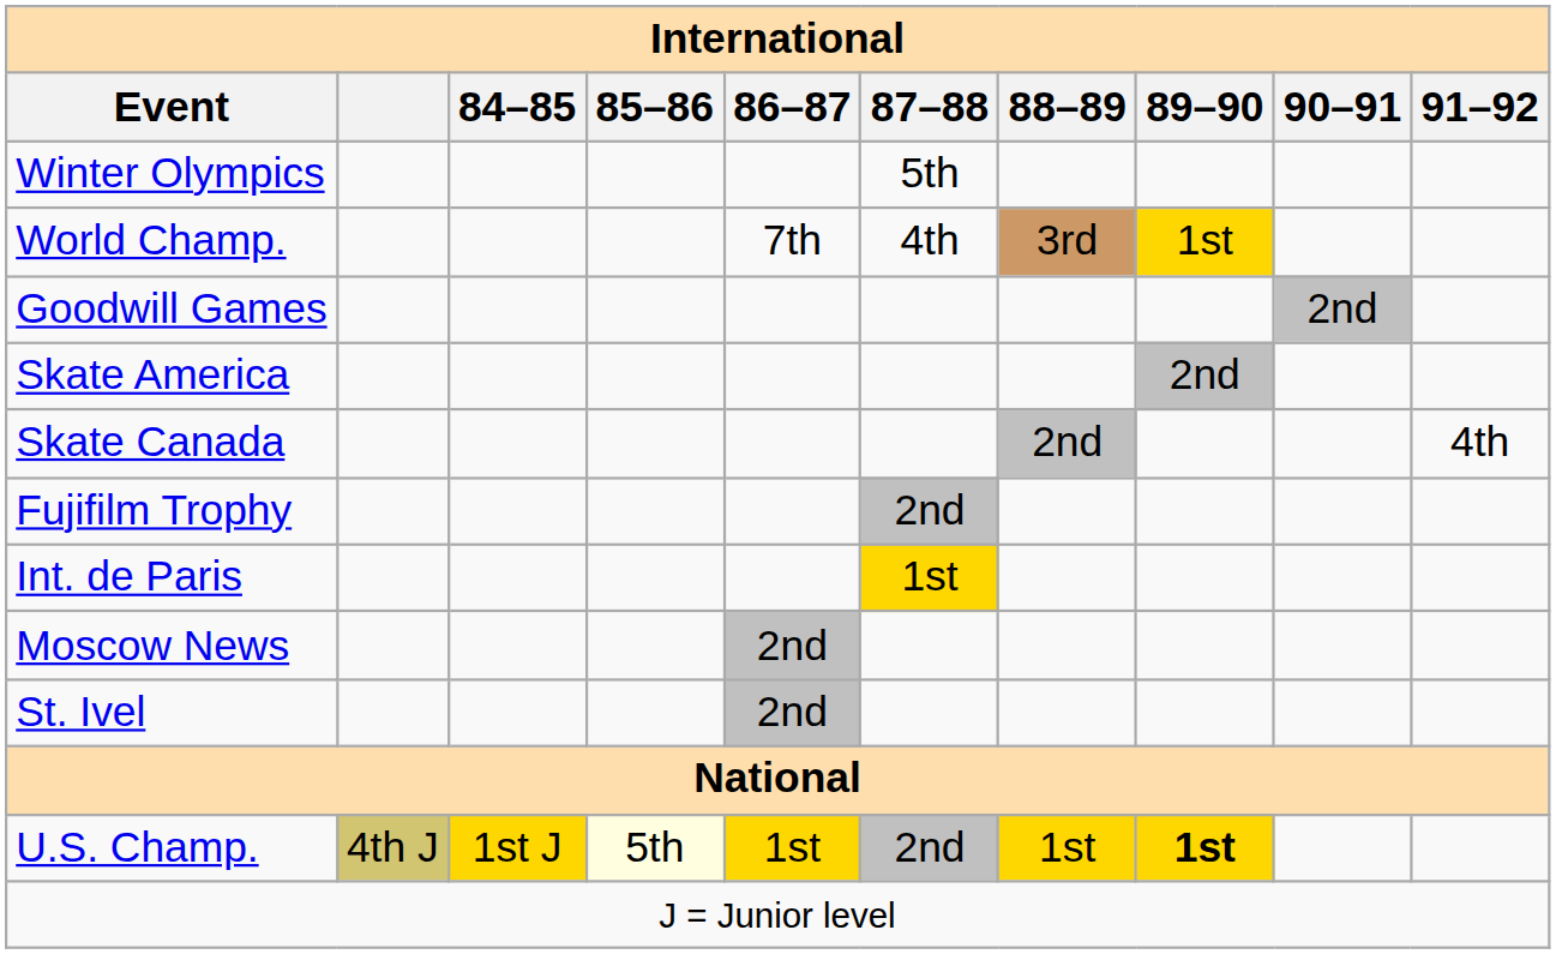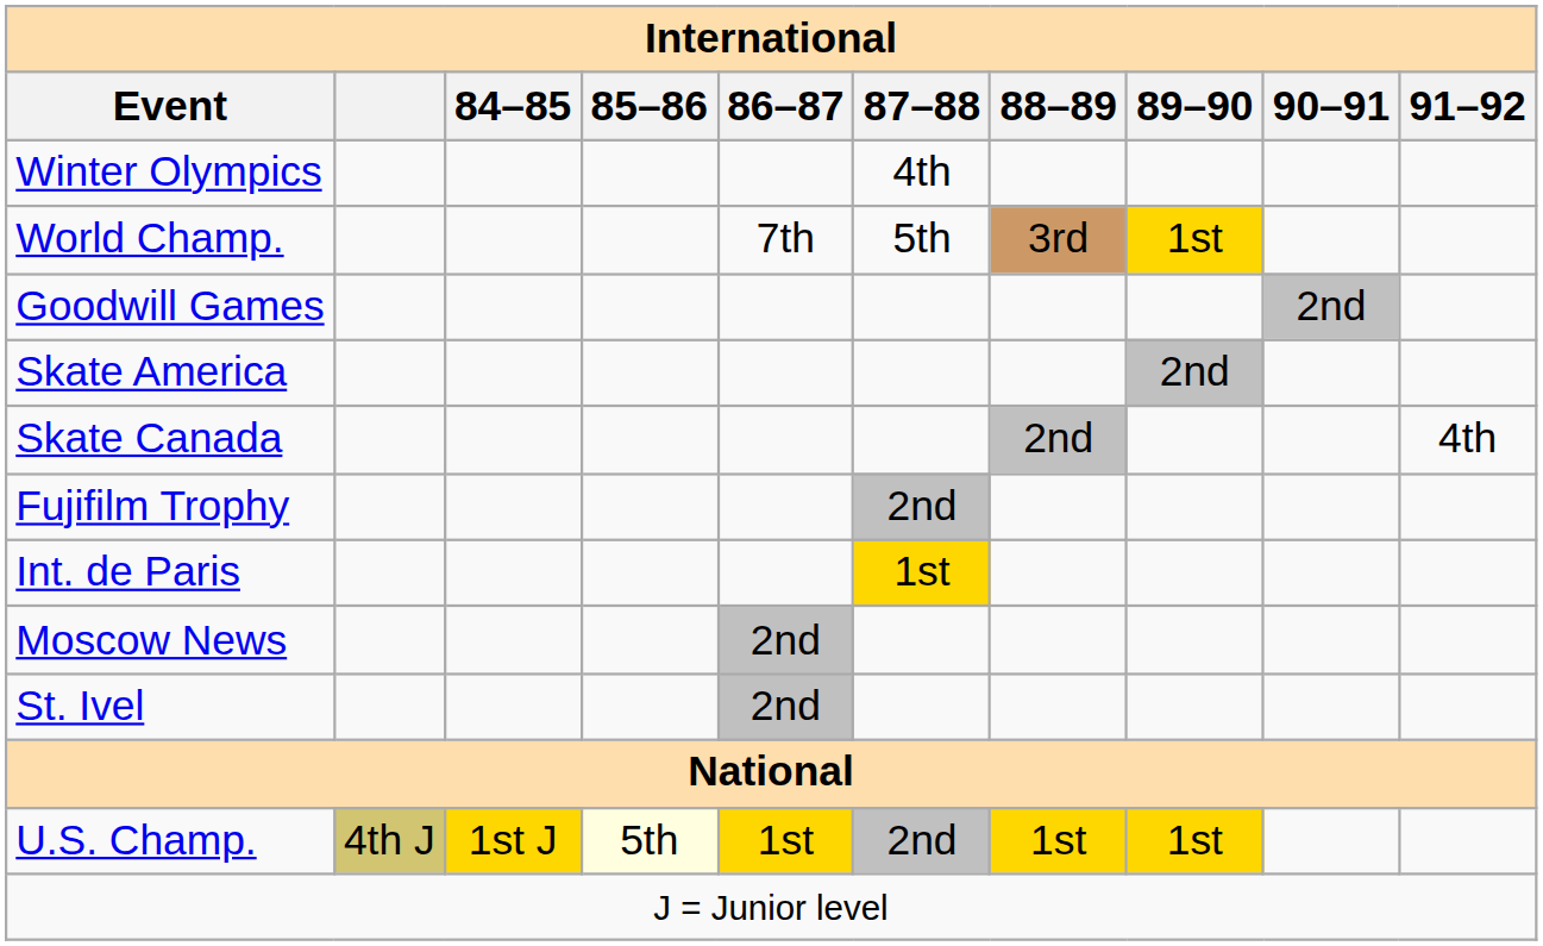Winter Olympics | 87–88: 5th -> 4th
World Champ. | 87–88: 4th -> 5th
U.S. Champ. | 89–90: bold -> normal
